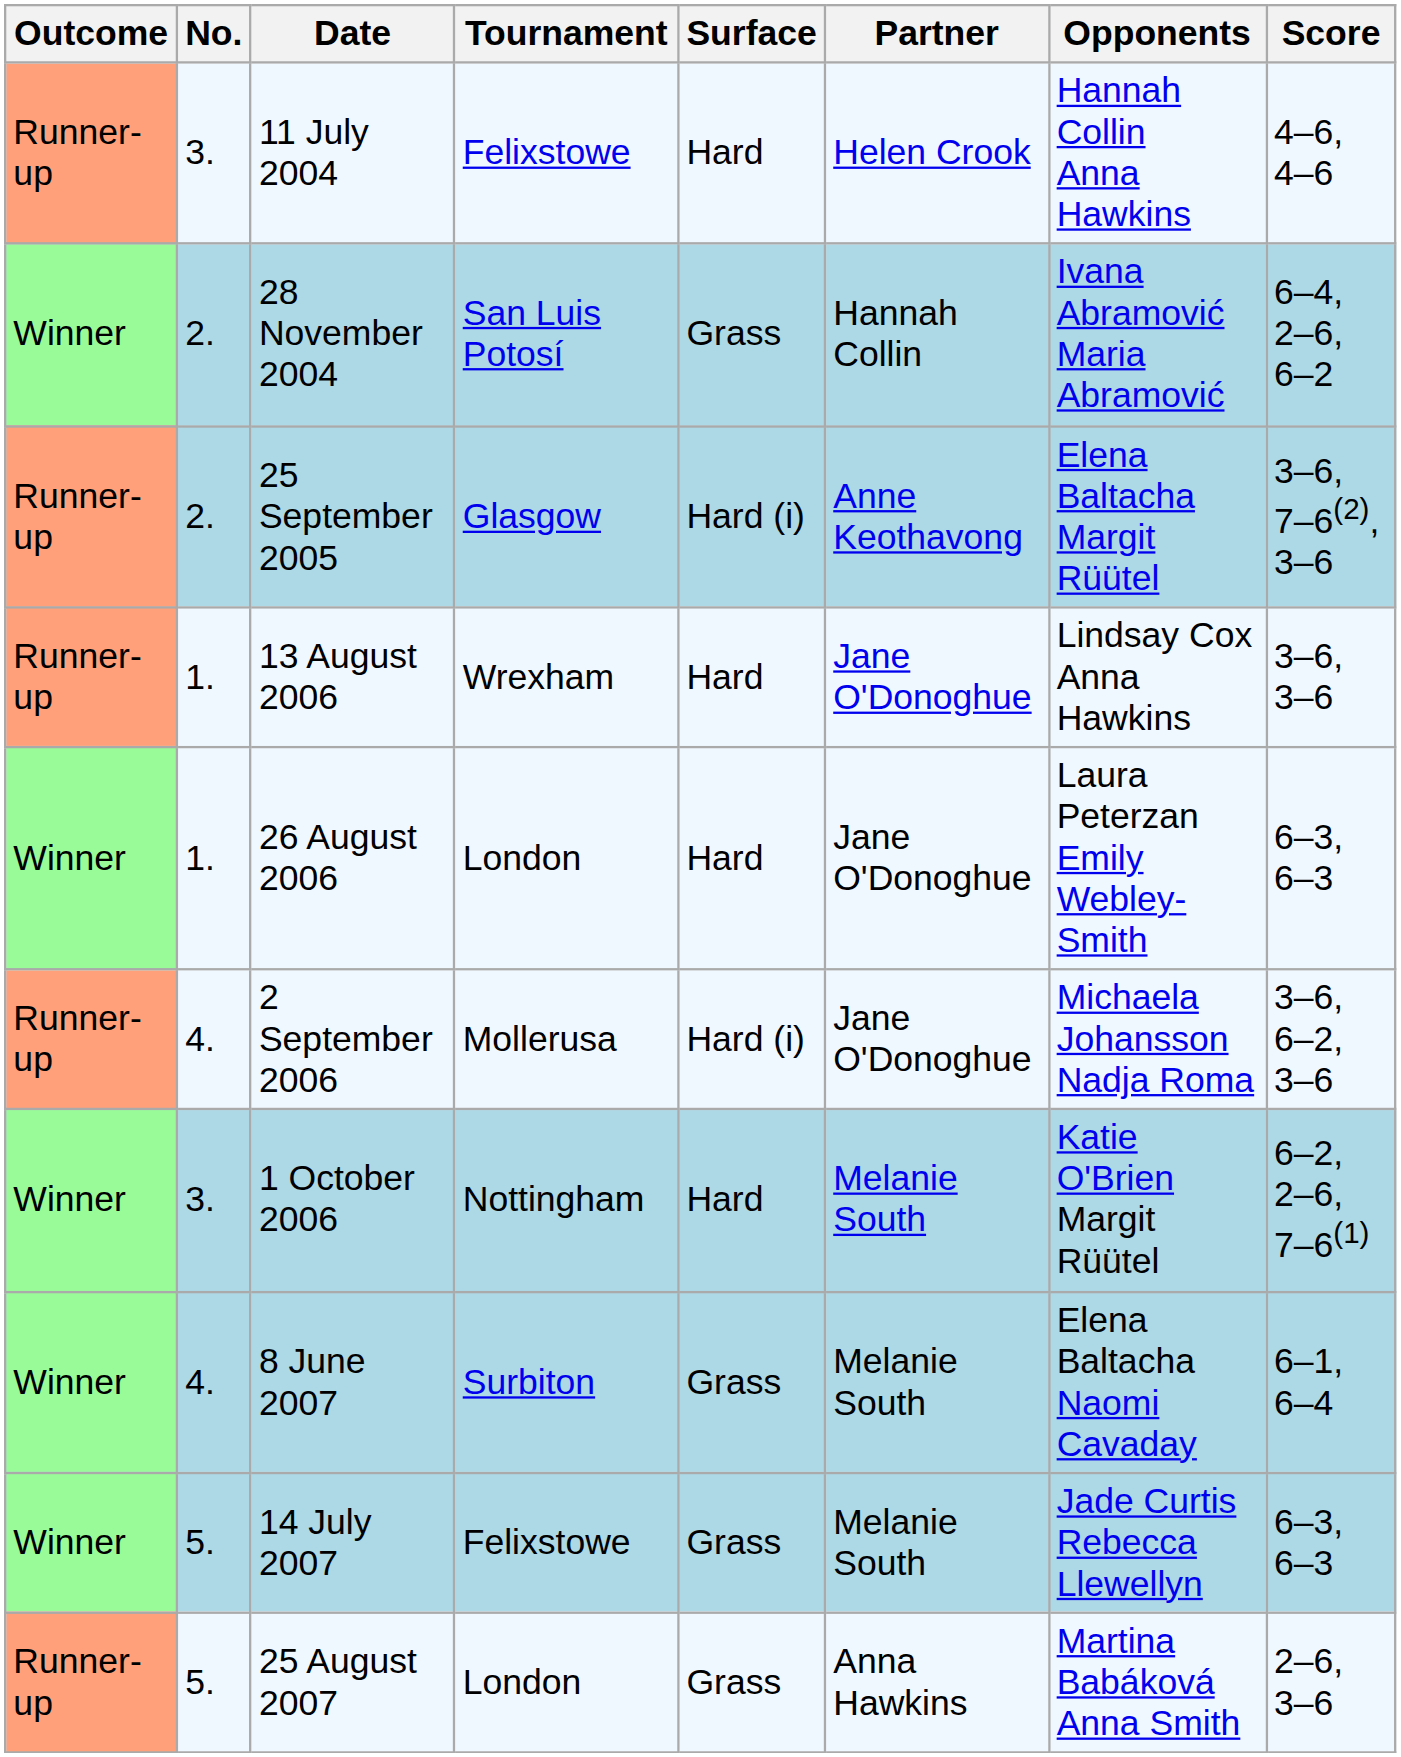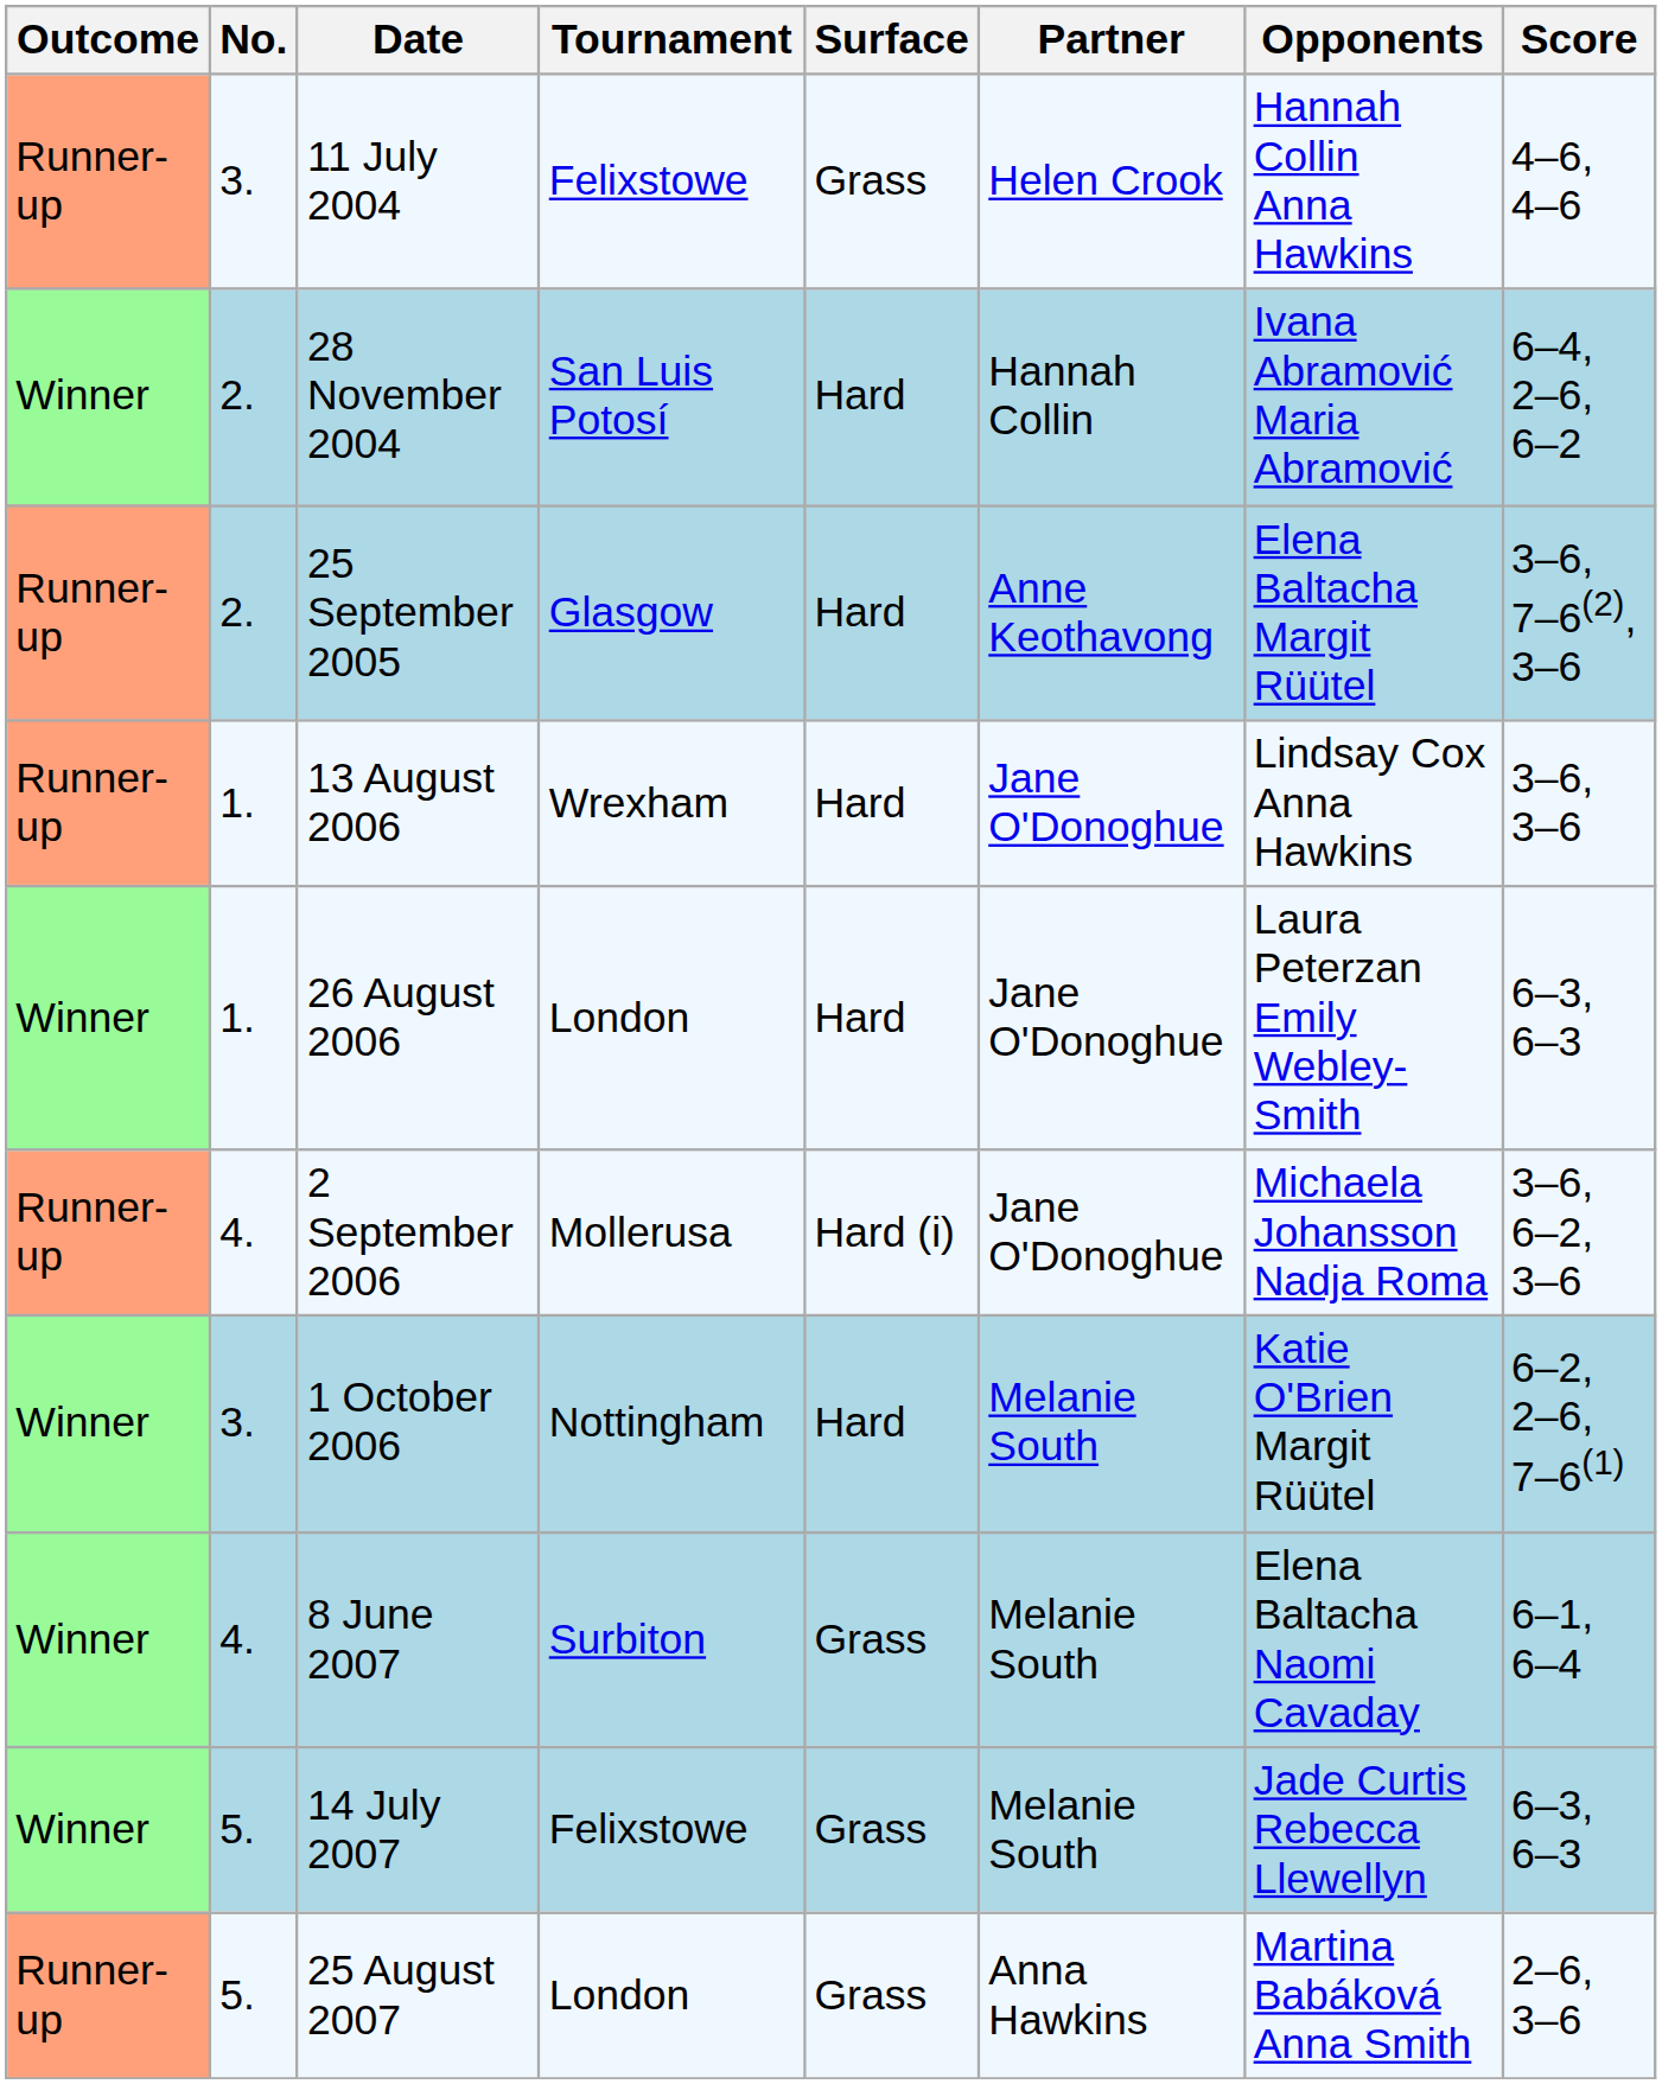11 July 2004 | Surface: Hard -> Grass
28 November 2004 | Surface: Grass -> Hard
25 September 2005 | Surface: Hard (i) -> Hard
